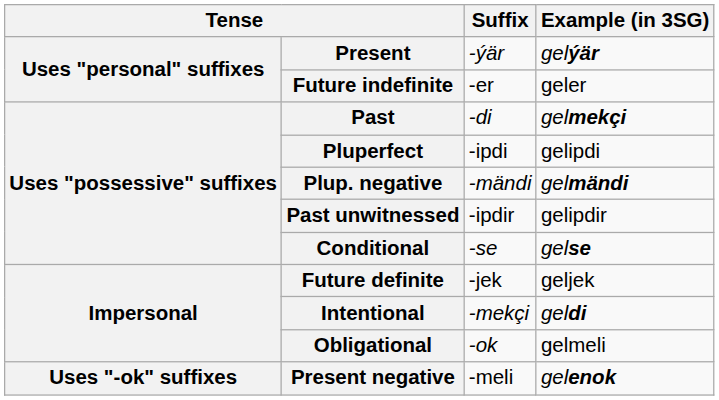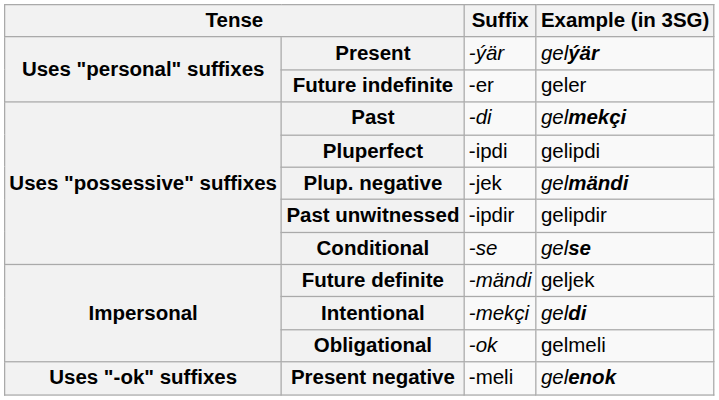Plup. negative | Suffix: -mändi -> -jek
Future definite | Suffix: -jek -> -mändi
